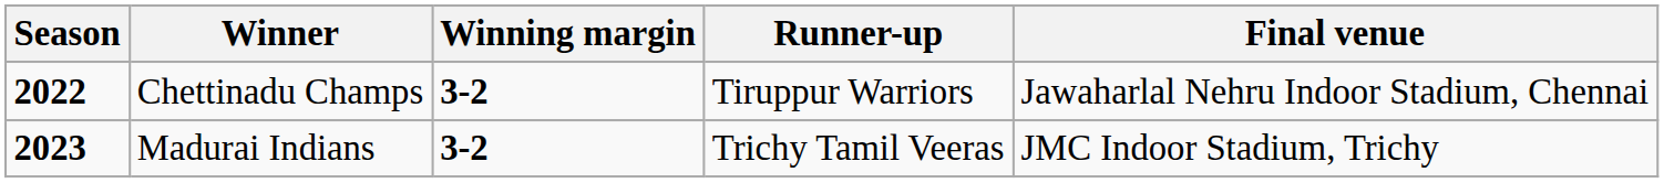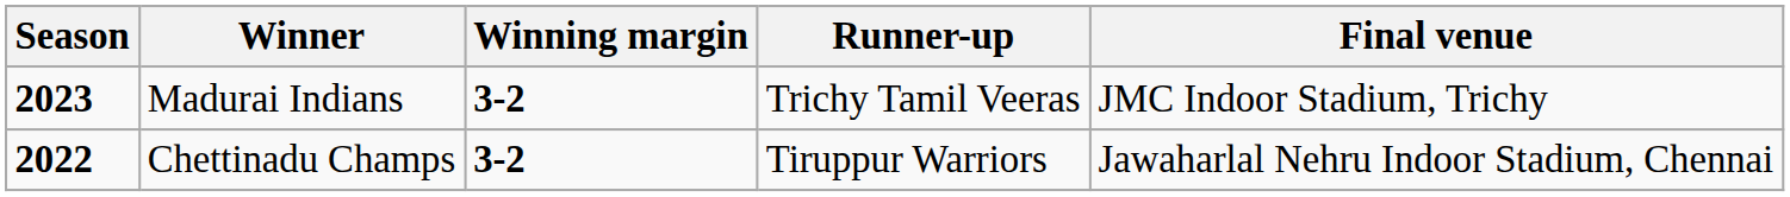rows swapped: Chettinadu Champs <-> Madurai Indians
